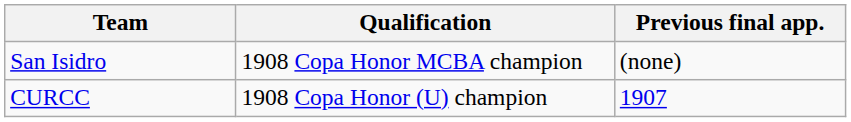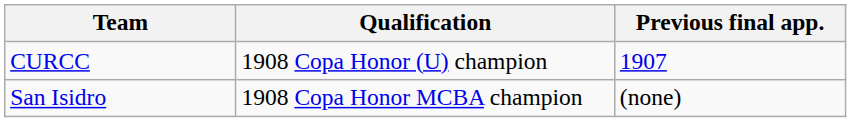rows swapped: CURCC <-> San Isidro
